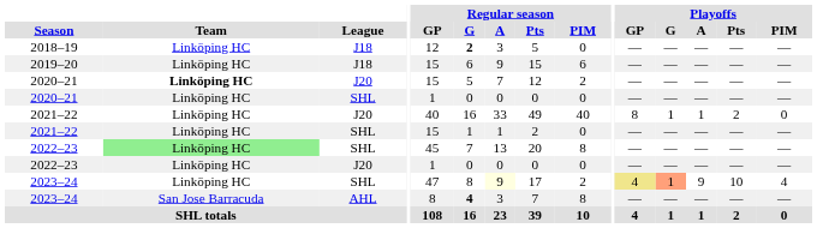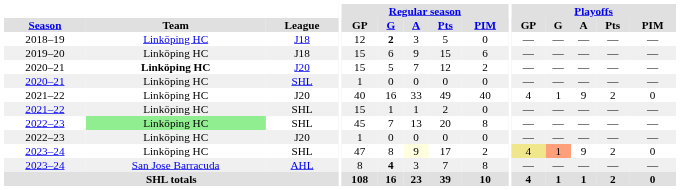2021–22 / J20 | Playoffs / GP: 8 -> 4
2021–22 / J20 | Playoffs / A: 1 -> 9
2023–24 / SHL | Playoffs / Pts: 10 -> 2
2023–24 / SHL | Playoffs / PIM: 4 -> 0
